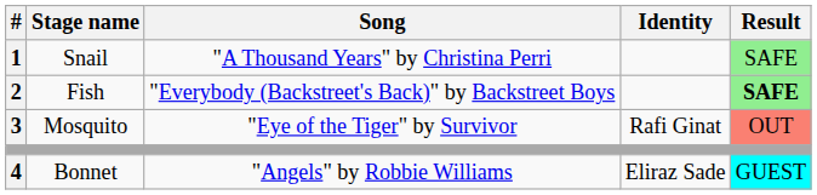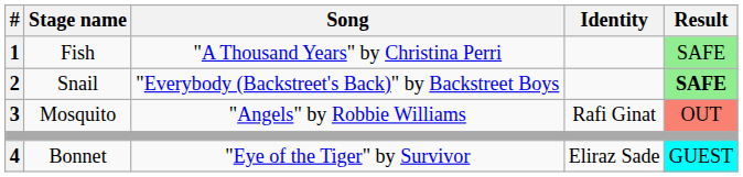1 | Stage name: Snail -> Fish
2 | Stage name: Fish -> Snail
3 | Song: "Eye of the Tiger" by Survivor -> "Angels" by Robbie Williams
4 | Song: "Angels" by Robbie Williams -> "Eye of the Tiger" by Survivor
